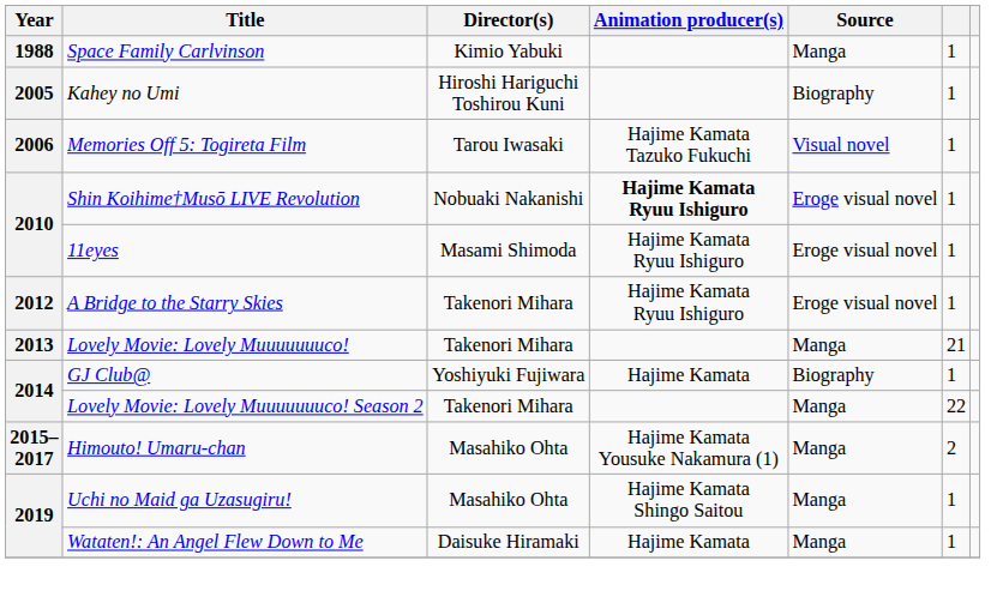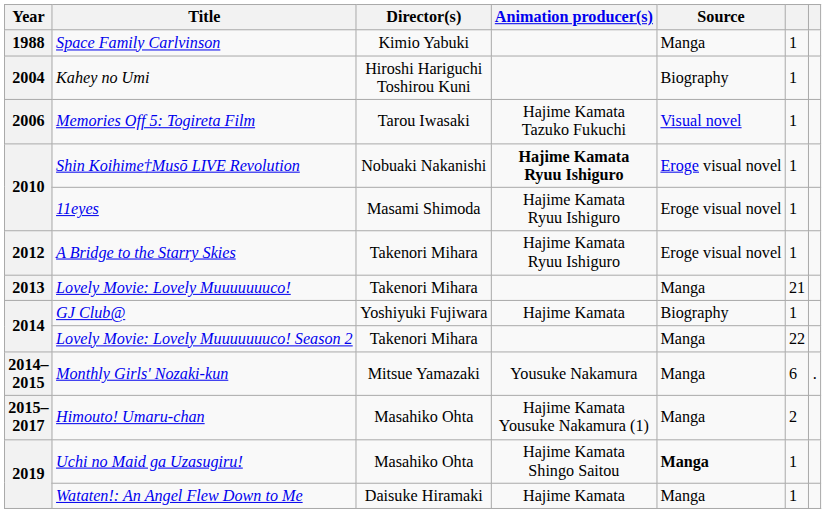Kahey no Umi | Year: 2005 -> 2004
+ row: 2014–2015 | Monthly Girls' Nozaki-kun | Mitsue Yamazaki | Yousuke Nakamura | Manga | 6 | .
Uchi no Maid ga Uzasugiru! | Source: normal -> bold
